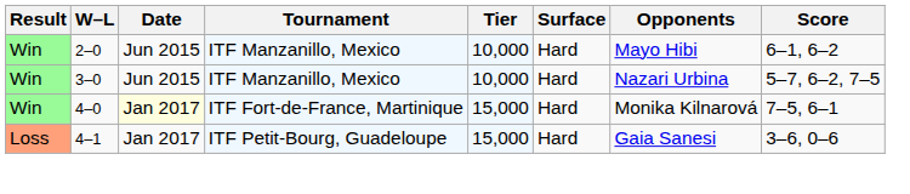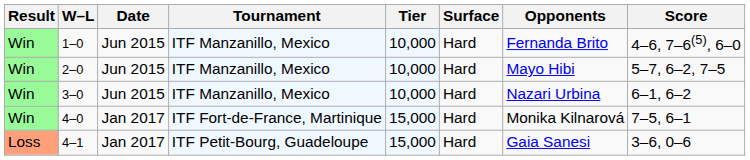+ row: Win | 1–0 | Jun 2015 | ITF Manzanillo, Mexico | 10,000 | Hard | Fernanda Brito | 4–6, 7–6(5), 6–0
2–0 | Score: 6–1, 6–2 -> 5–7, 6–2, 7–5
3–0 | Score: 5–7, 6–2, 7–5 -> 6–1, 6–2
4–0 | Date: lightyellow background -> no background
